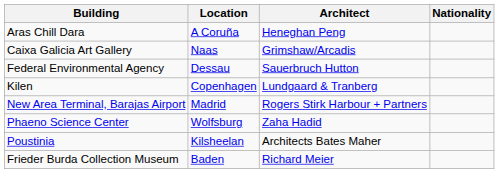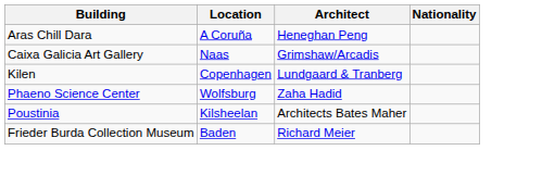- row: Federal Environmental Agency | Dessau | Sauerbruch Hutton
- row: New Area Terminal, Barajas Airport | Madrid | Rogers Stirk Harbour + Partners
